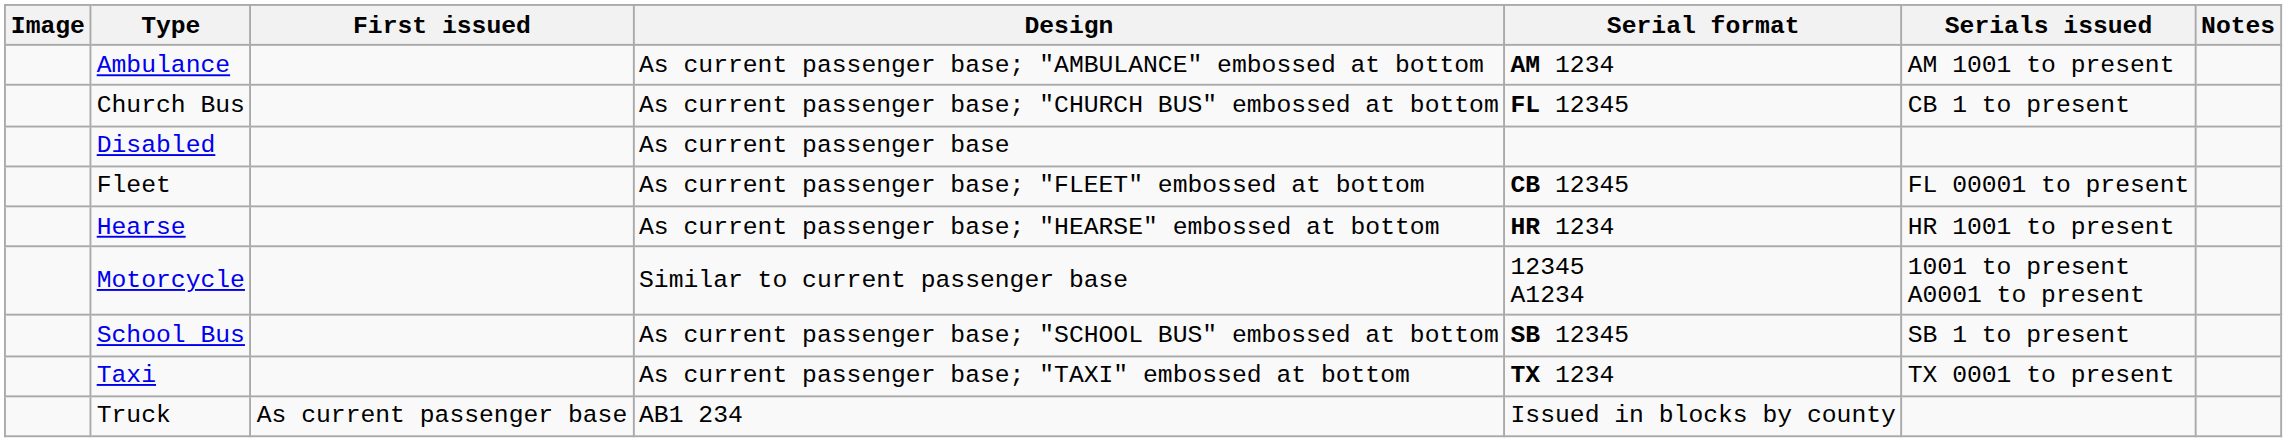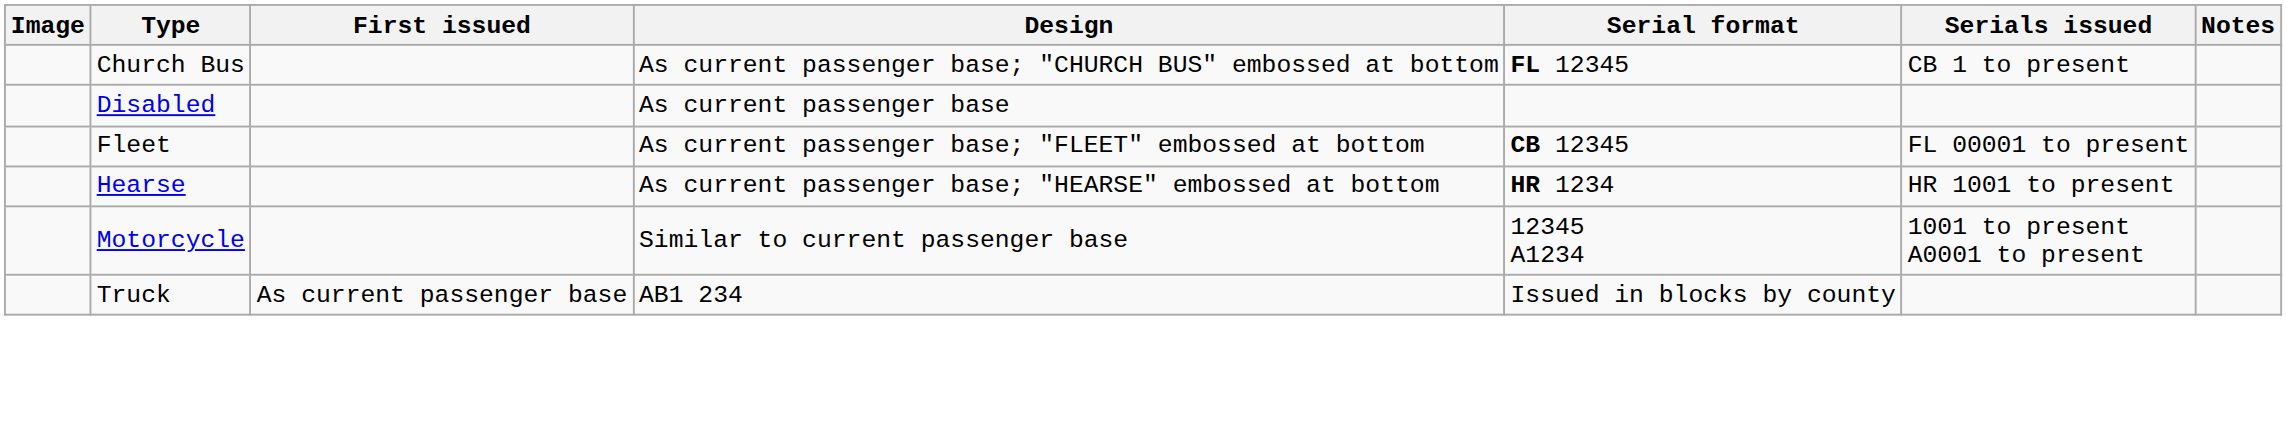- row: Ambulance | As current passenger base; "AMBULANCE" embossed at bottom | AM 1234 | AM 1001 to present
- row: School Bus | As current passenger base; "SCHOOL BUS" embossed at bottom | SB 12345 | SB 1 to present
- row: Taxi | As current passenger base; "TAXI" embossed at bottom | TX 1234 | TX 0001 to present
